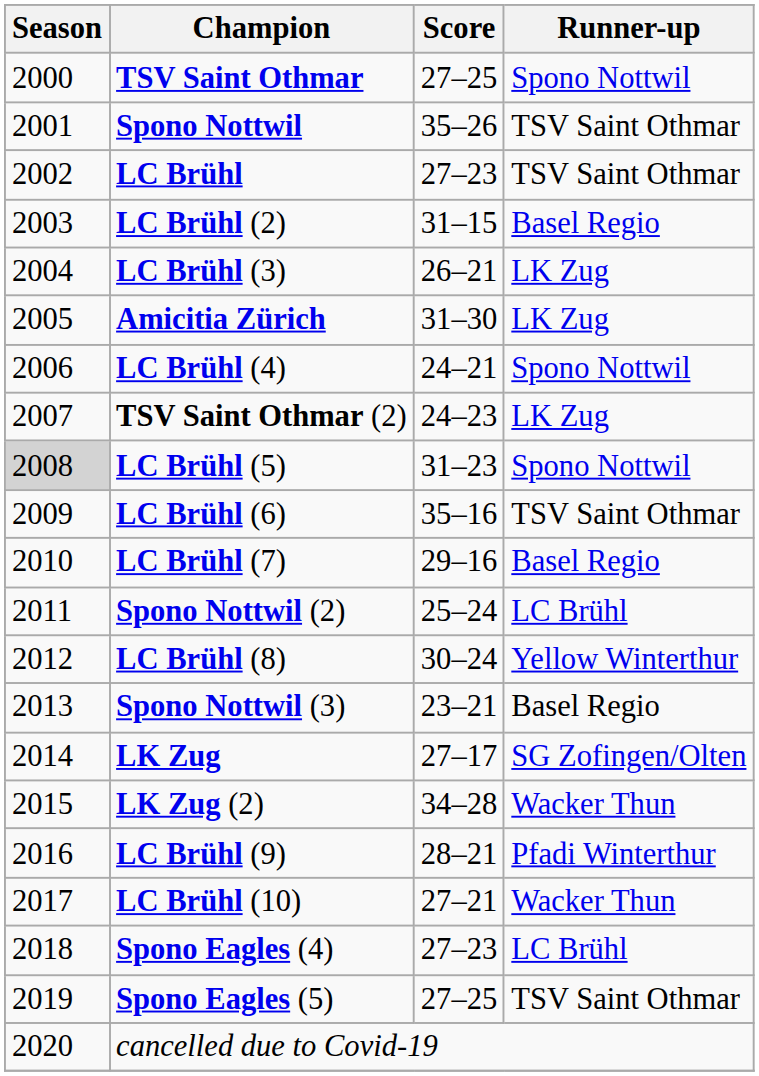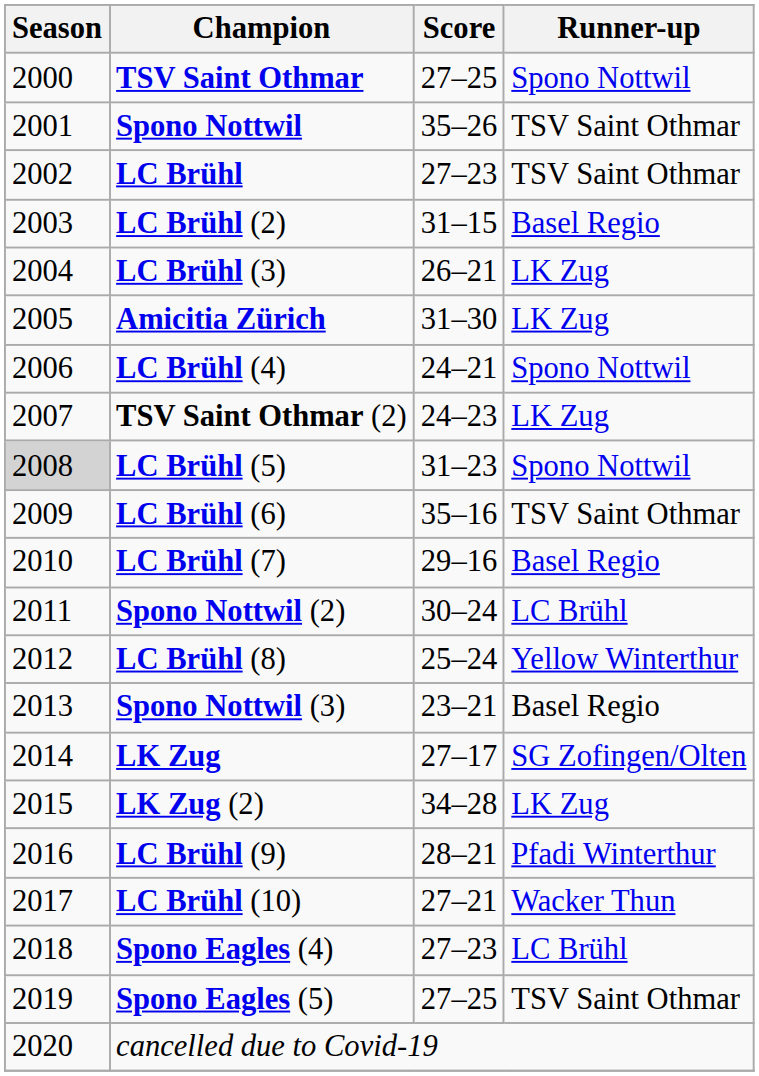Spono Nottwil (2) | Score: 25–24 -> 30–24
LC Brühl (8) | Score: 30–24 -> 25–24
LK Zug (2) | Runner-up: Wacker Thun -> LK Zug
